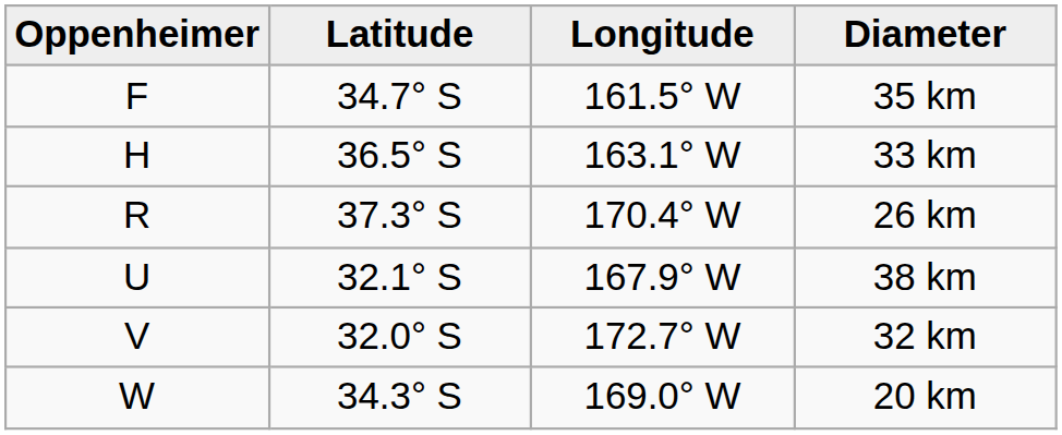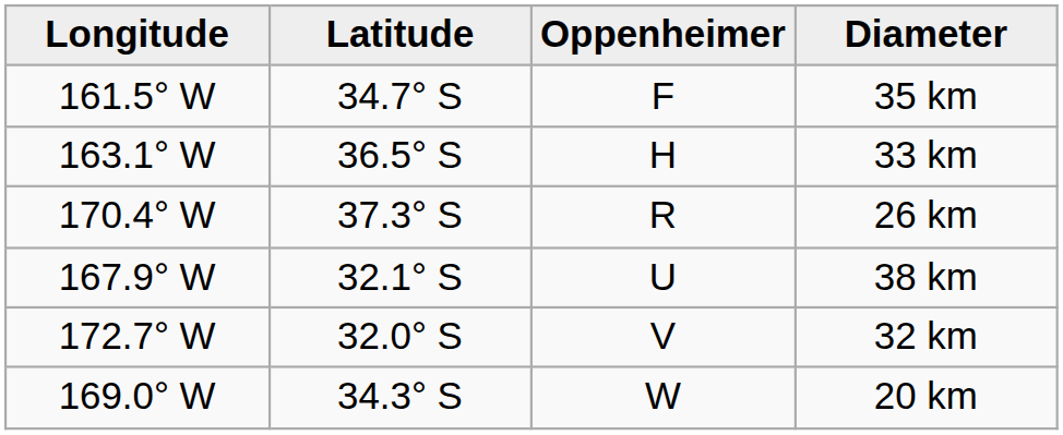columns swapped: Oppenheimer <-> Longitude
